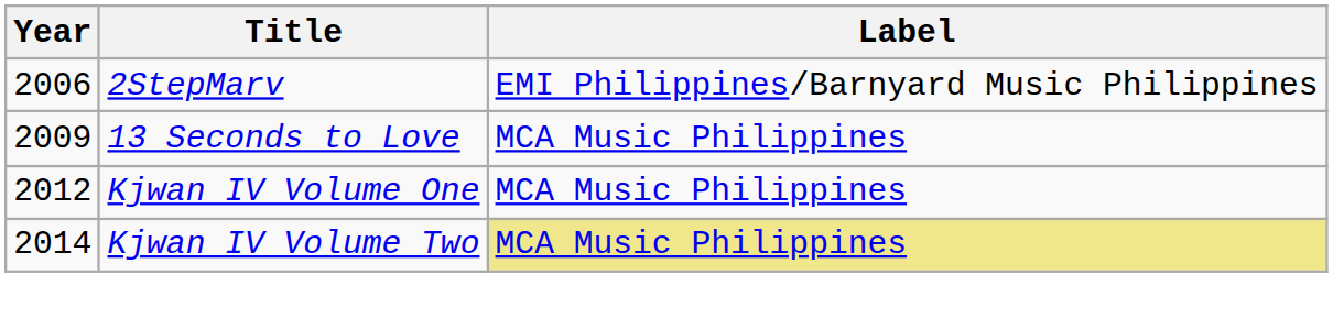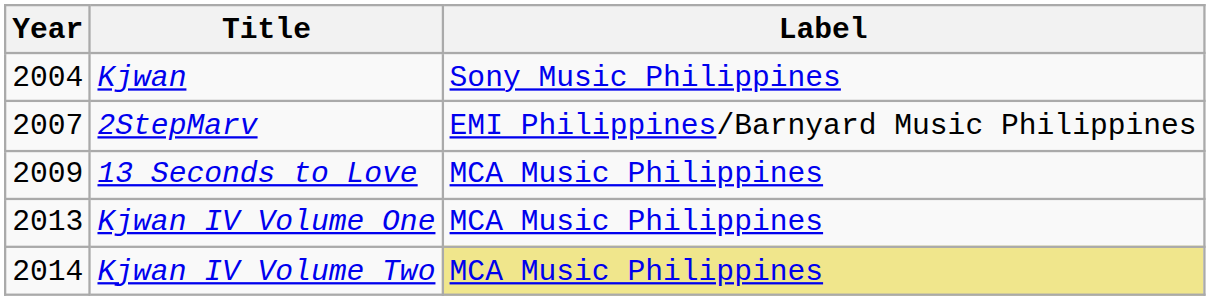+ row: 2004 | Kjwan | Sony Music Philippines
2StepMarv | Year: 2006 -> 2007
Kjwan IV Volume One | Year: 2012 -> 2013
